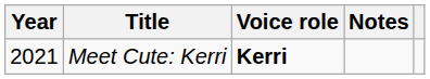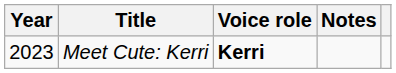Meet Cute: Kerri | Year: 2021 -> 2023
